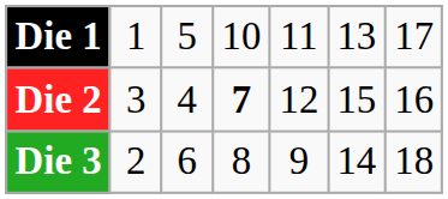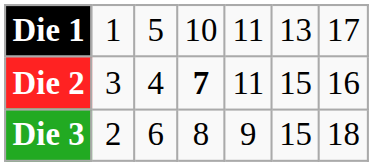Die 2 | column 5: 12 -> 11
Die 3 | column 6: 14 -> 15
